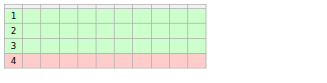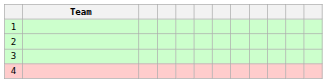+ column: Team
